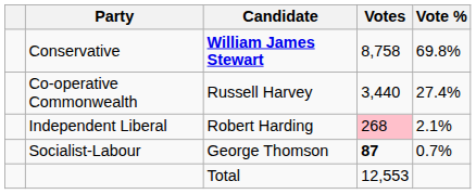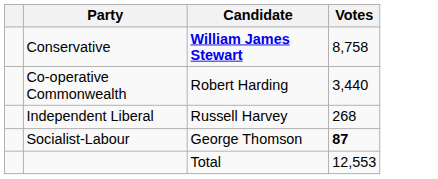- column: Vote % | 69.8% | 27.4% | 2.1% | 0.7%
Co-operative Commonwealth | Candidate: Russell Harvey -> Robert Harding
Independent Liberal | Candidate: Robert Harding -> Russell Harvey
Independent Liberal | Votes: pink background -> no background
